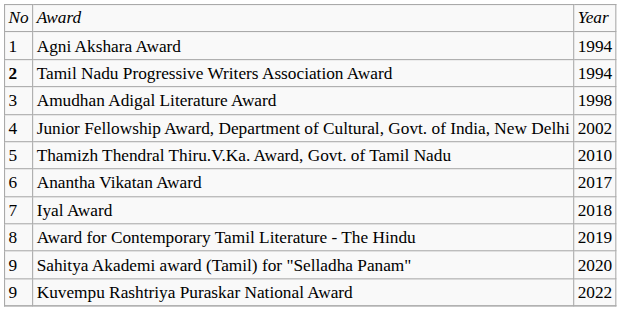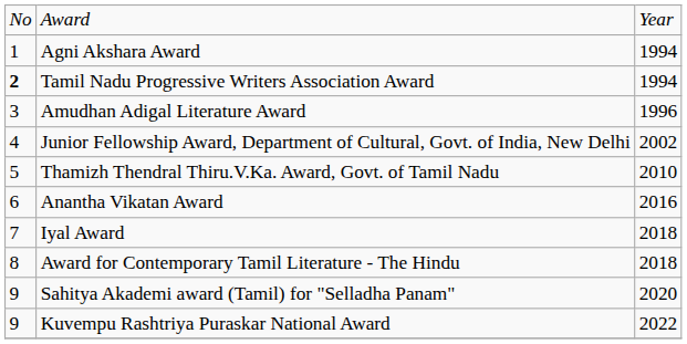Amudhan Adigal Literature Award | column 3: 1998 -> 1996
Anantha Vikatan Award | column 3: 2017 -> 2016
Award for Contemporary Tamil Literature - The Hindu | column 3: 2019 -> 2018
